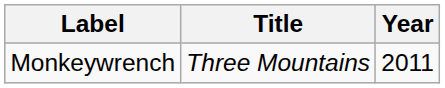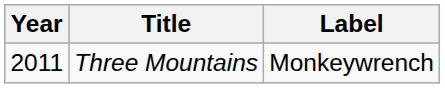columns swapped: Year <-> Label
